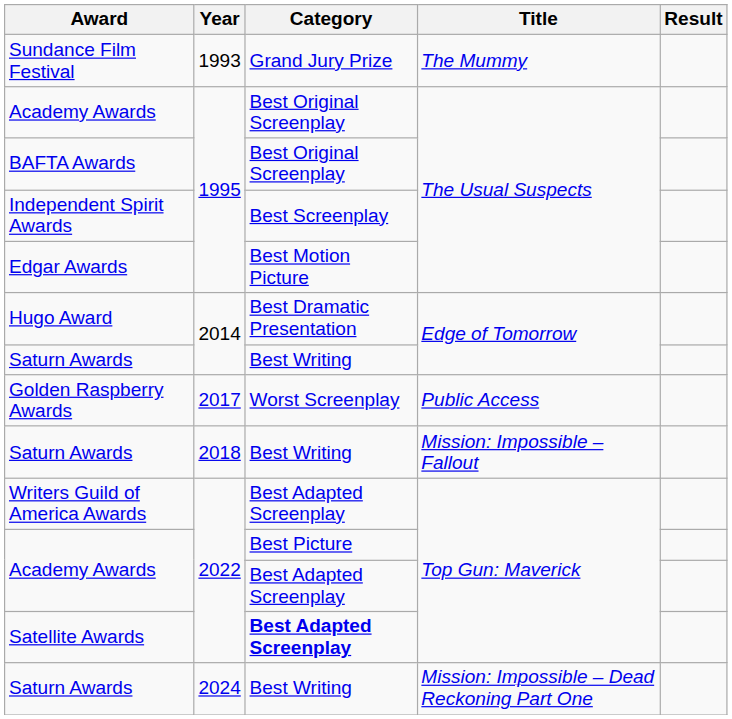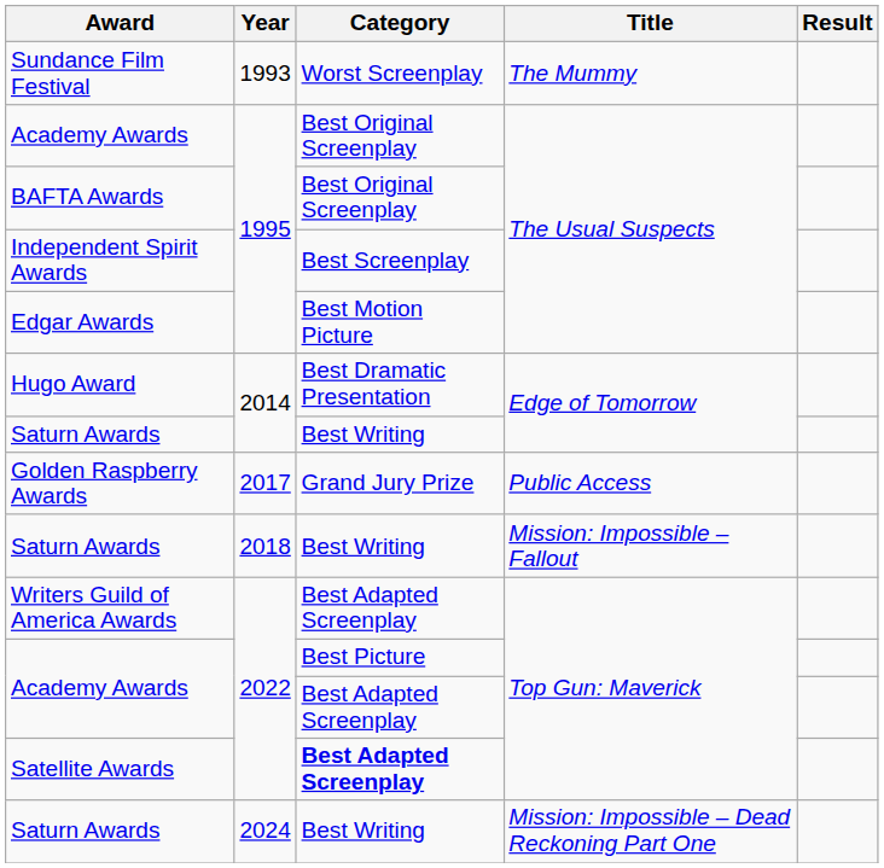Sundance Film Festival | Category: Grand Jury Prize -> Worst Screenplay
Golden Raspberry Awards | Category: Worst Screenplay -> Grand Jury Prize
